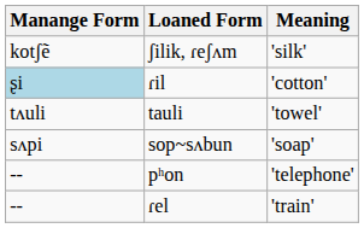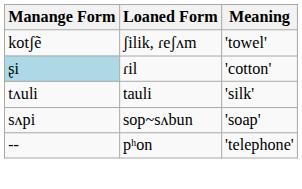ʃilik, ɾeʃʌm | Meaning: 'silk' -> 'towel'
tauli | Meaning: 'towel' -> 'silk'
- row: -- | ɾel | 'train'
